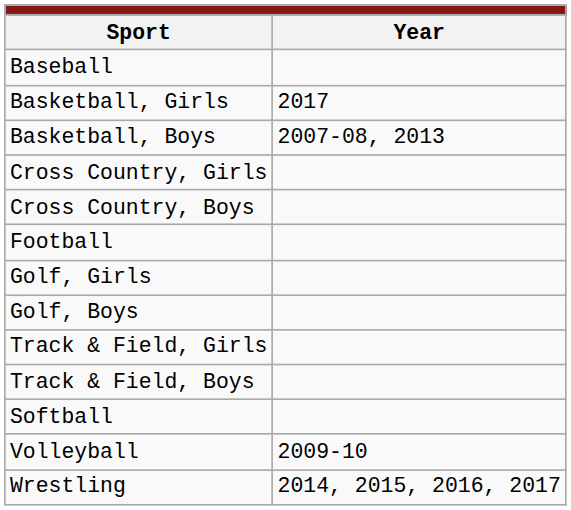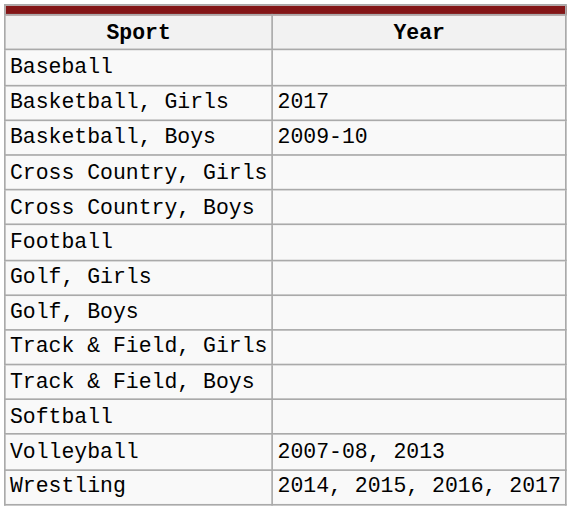Basketball, Boys | Year: 2007-08, 2013 -> 2009-10
Volleyball | Year: 2009-10 -> 2007-08, 2013
